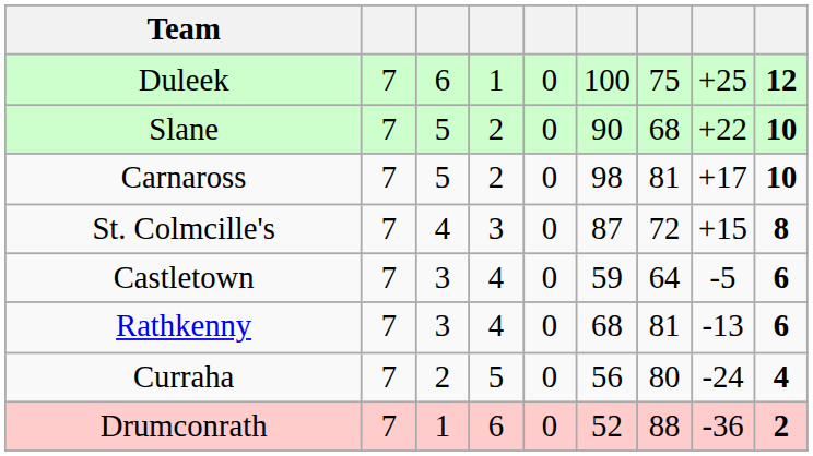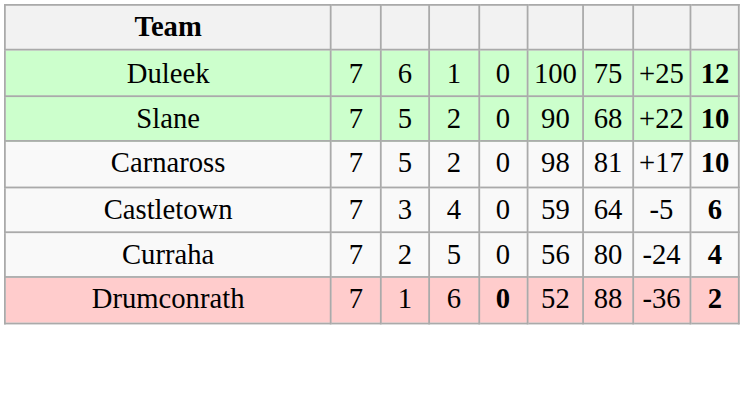- row: St. Colmcille's | 7 | 4 | 3 | 0 | 87 | 72 | +15 | 8
- row: Rathkenny | 7 | 3 | 4 | 0 | 68 | 81 | -13 | 6
Drumconrath | column 5: normal -> bold
